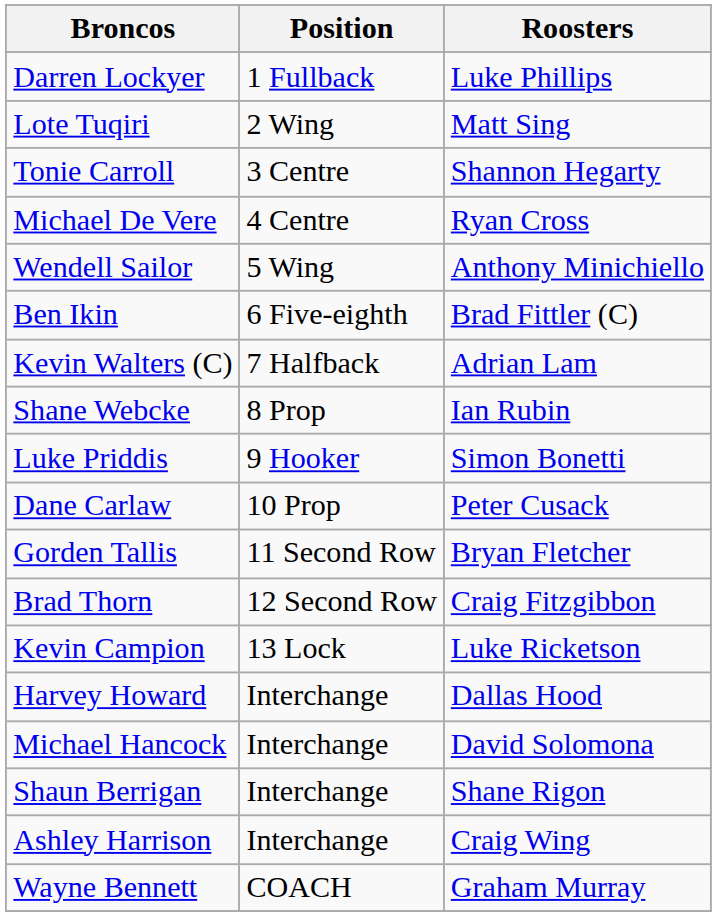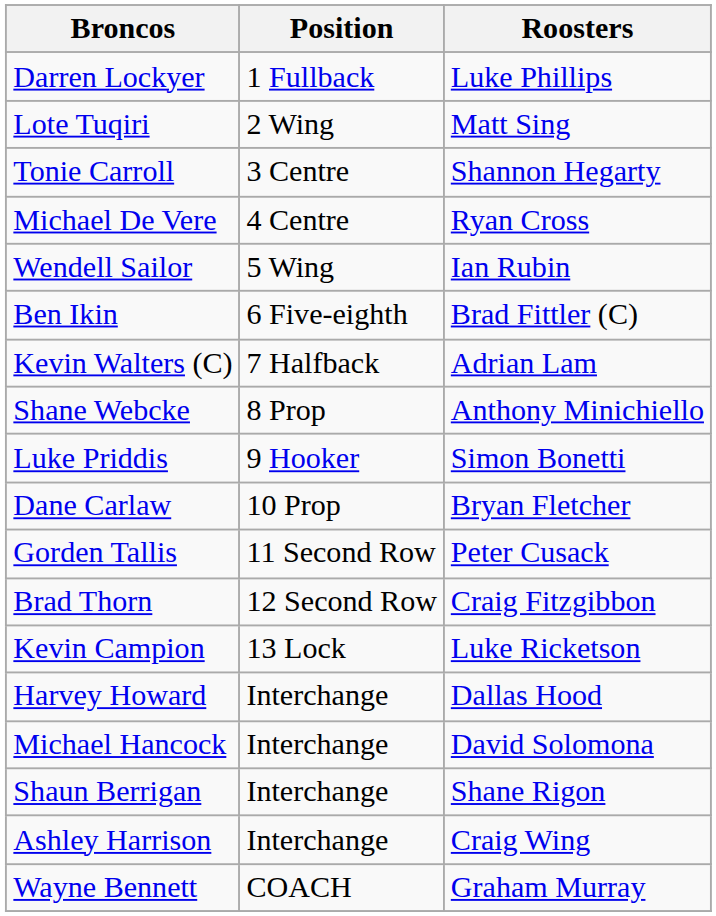Wendell Sailor | Roosters: Anthony Minichiello -> Ian Rubin
Shane Webcke | Roosters: Ian Rubin -> Anthony Minichiello
Dane Carlaw | Roosters: Peter Cusack -> Bryan Fletcher
Gorden Tallis | Roosters: Bryan Fletcher -> Peter Cusack
